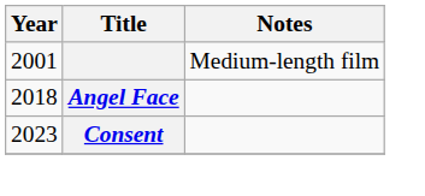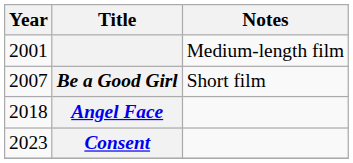+ row: 2007 | Be a Good Girl | Short film
